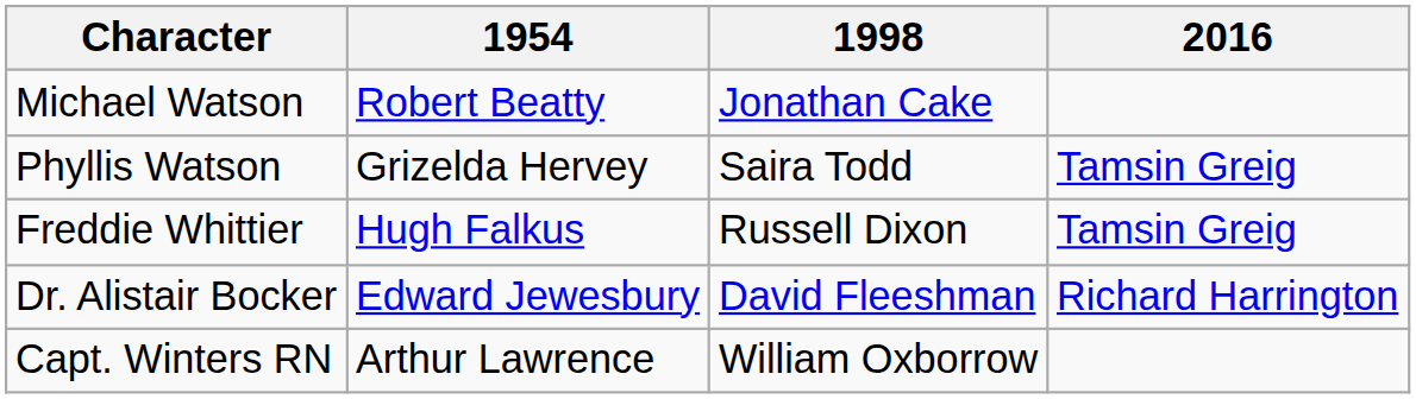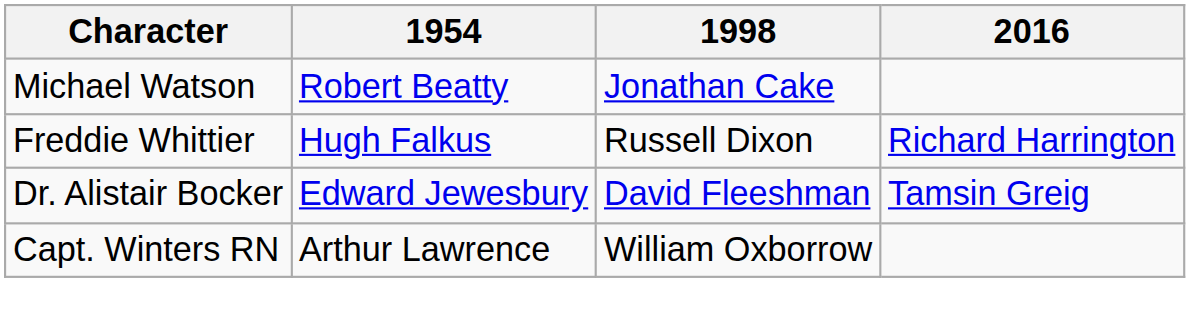- row: Phyllis Watson | Grizelda Hervey | Saira Todd | Tamsin Greig
Freddie Whittier | 2016: Tamsin Greig -> Richard Harrington
Dr. Alistair Bocker | 2016: Richard Harrington -> Tamsin Greig
